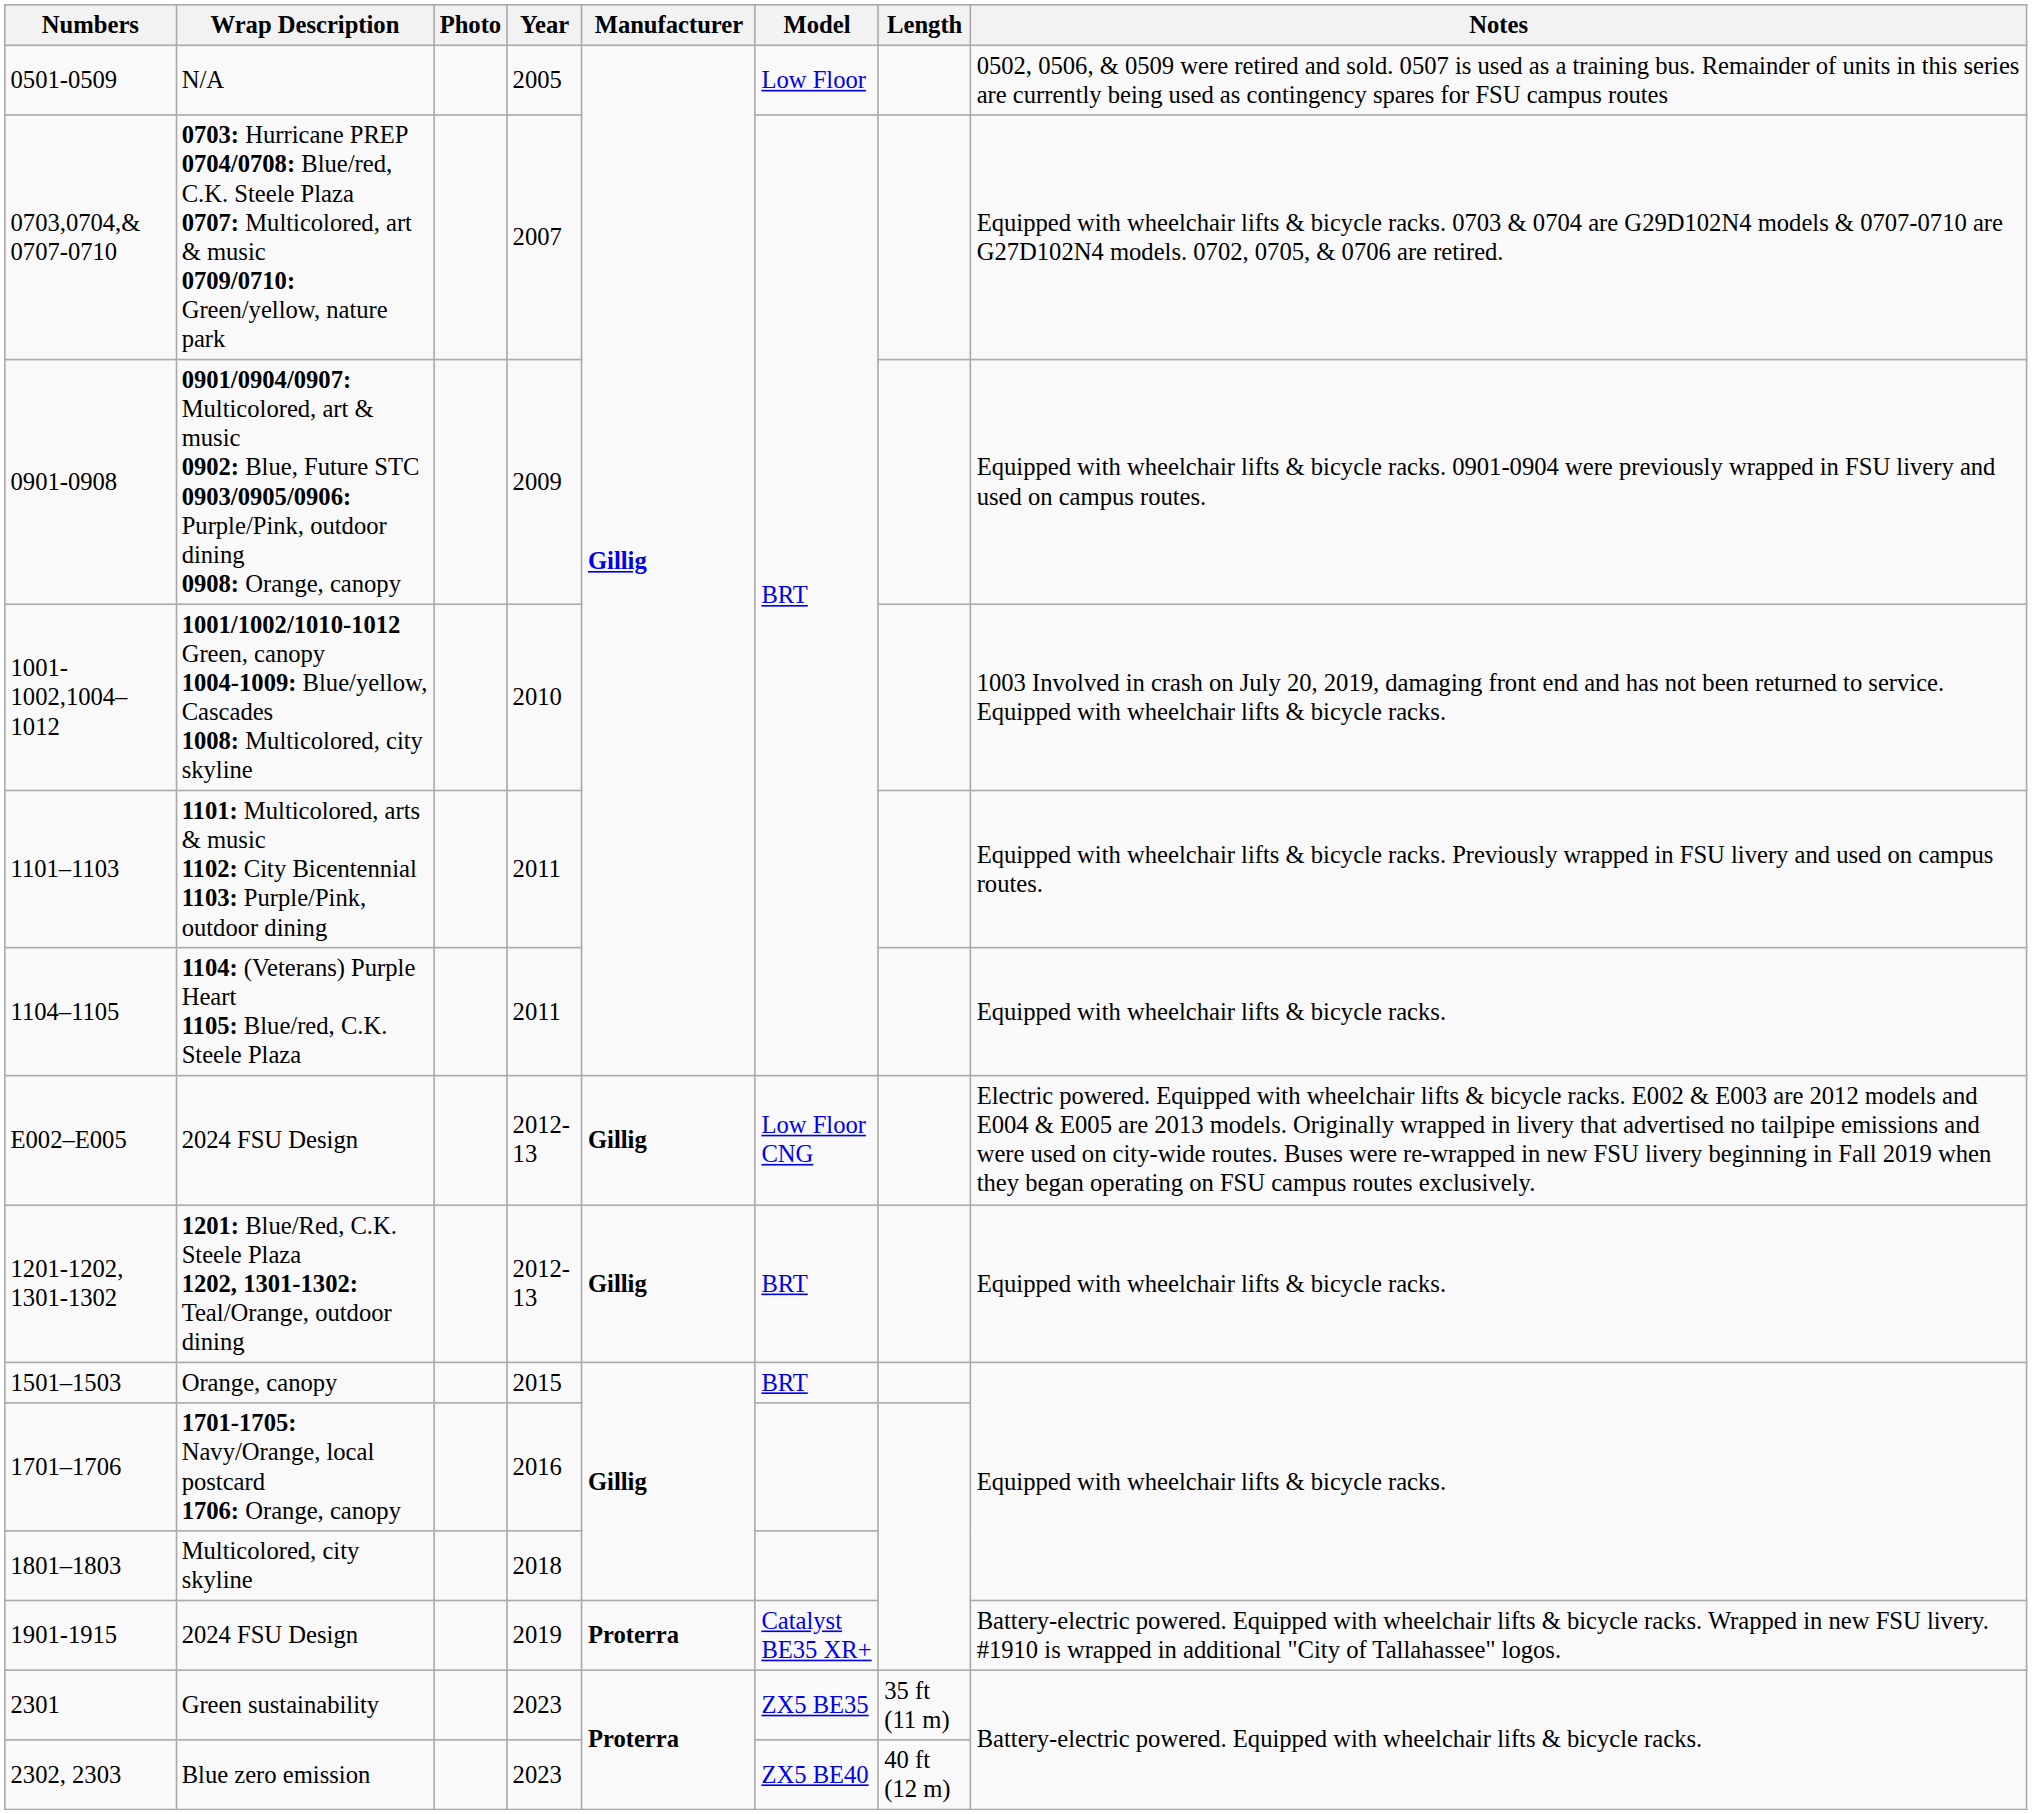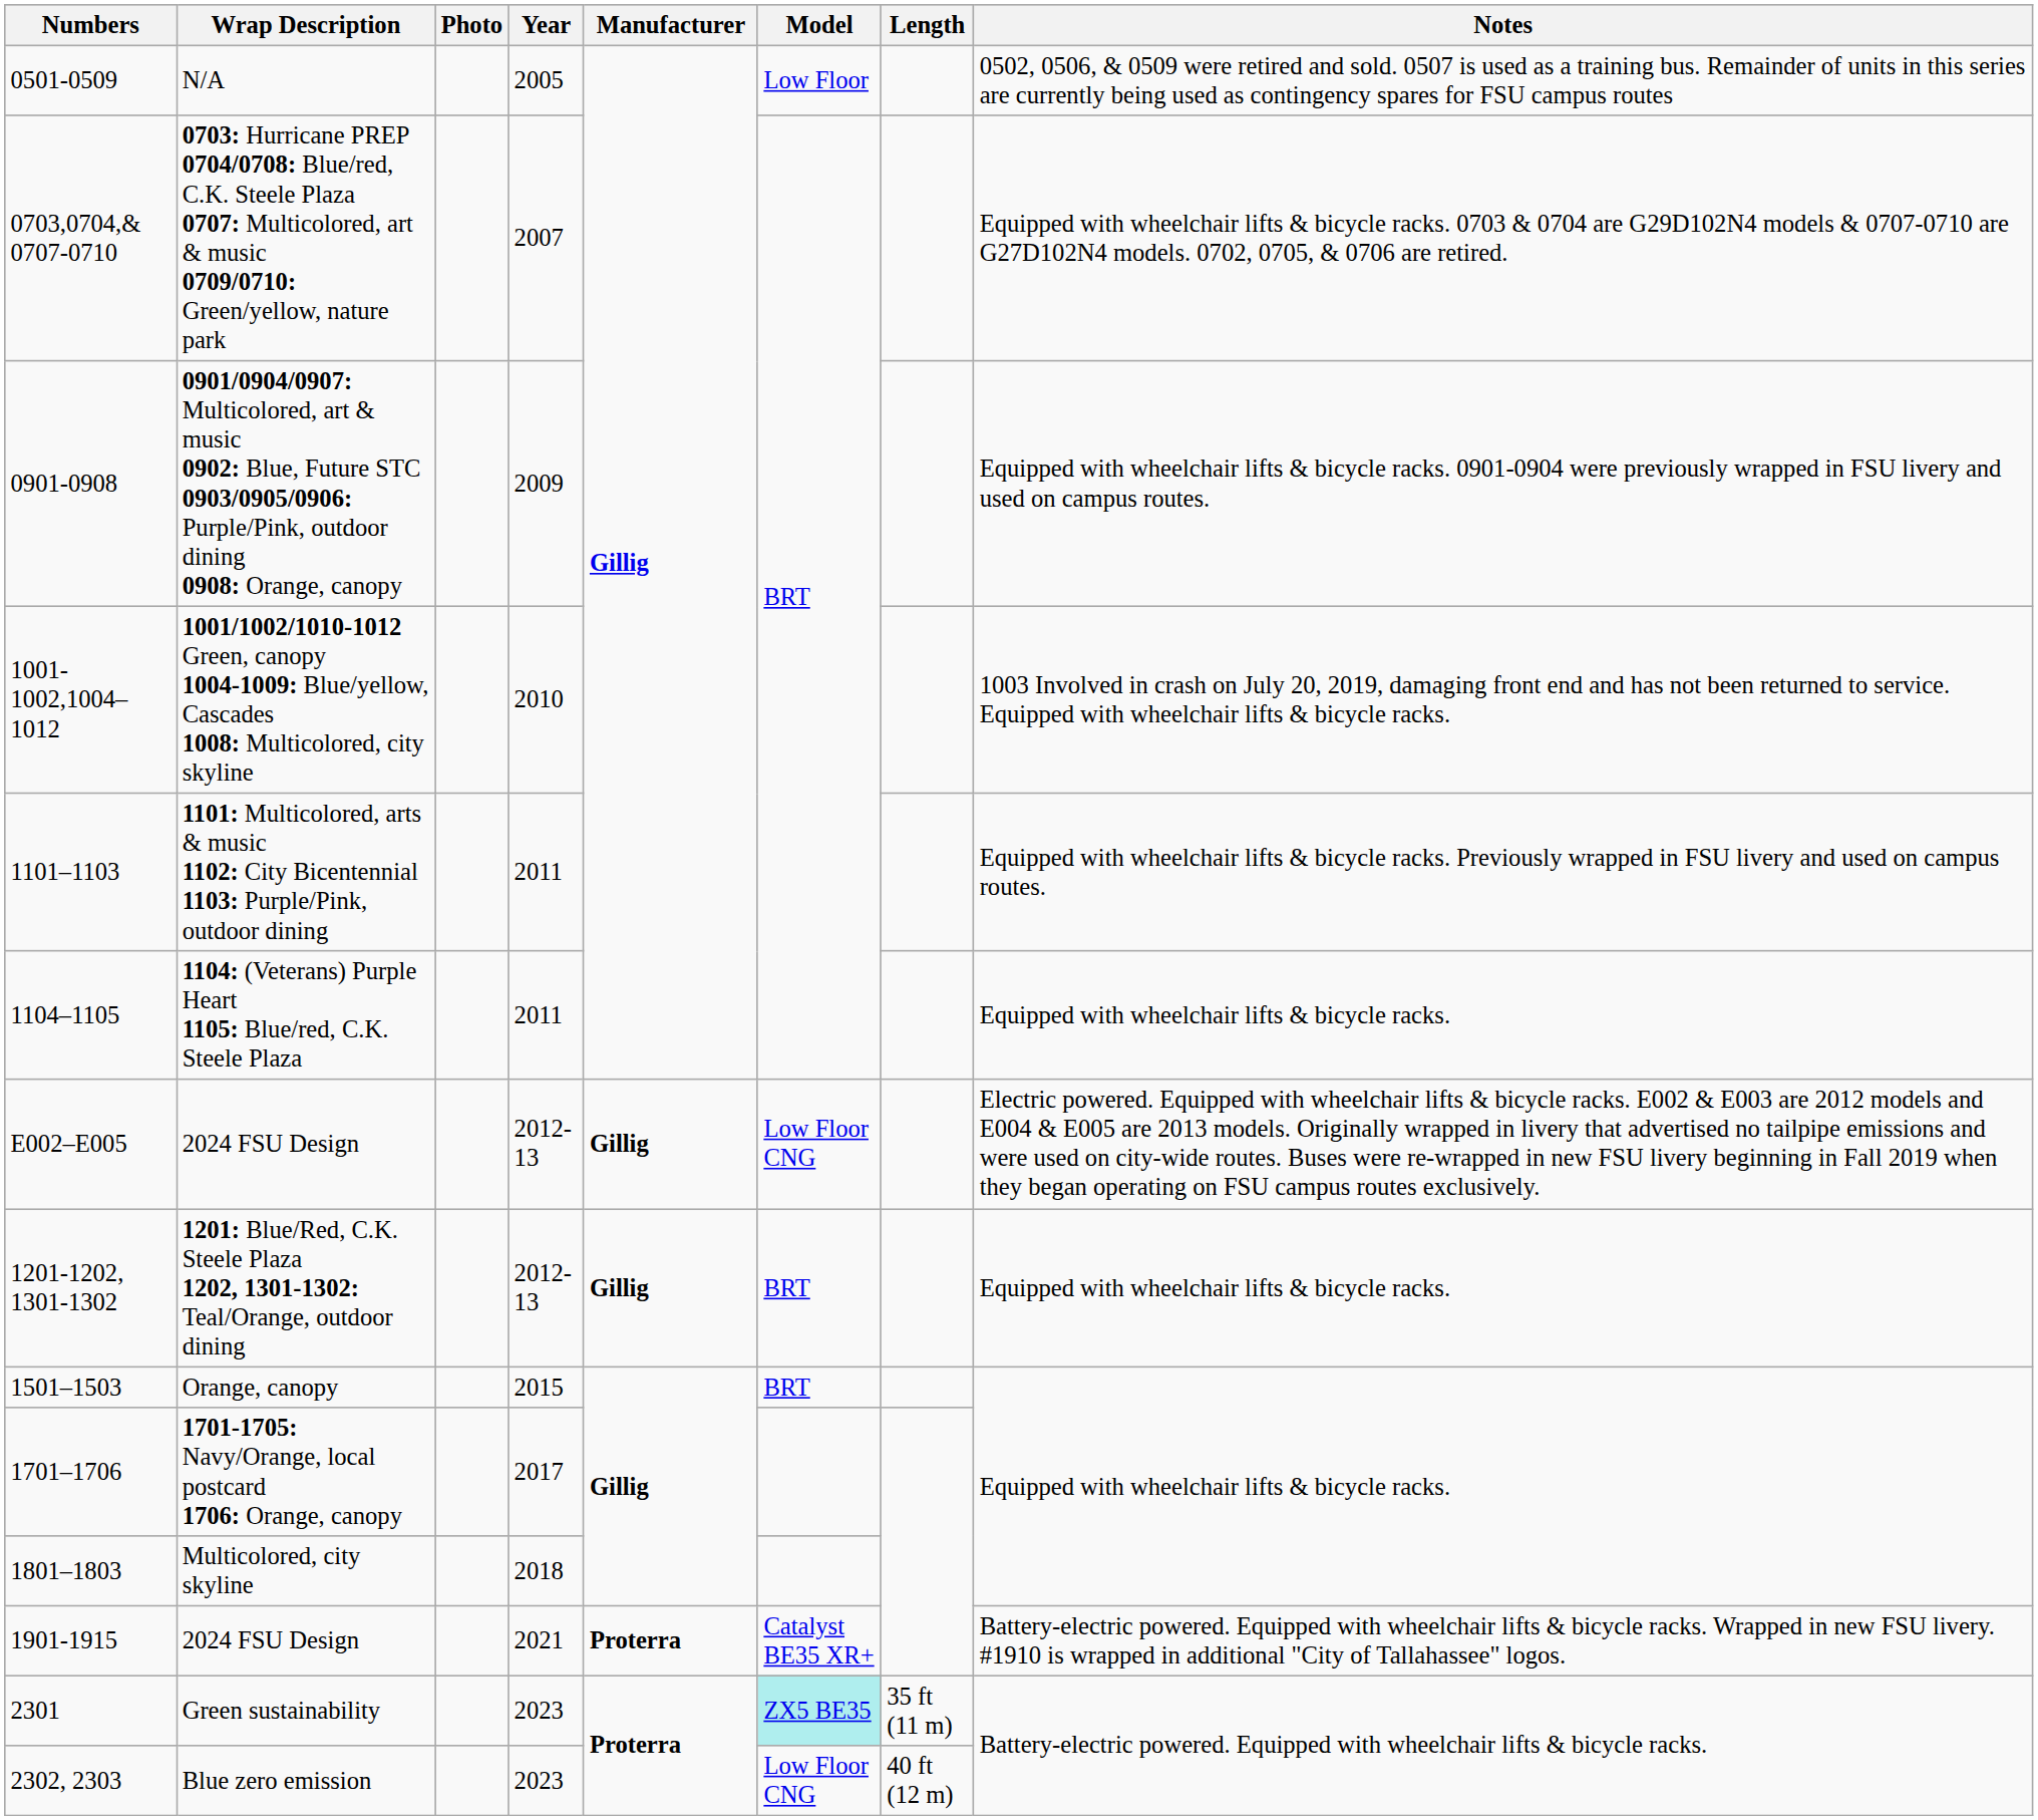1701-1705: Navy/Orange, local postcard 1706: Orange, canopy | Year: 2016 -> 2017
1901-1915 / 2024 FSU Design | Year: 2019 -> 2021
Green sustainability | Model: no background -> paleturquoise background
Blue zero emission | Model: ZX5 BE40 -> Low Floor CNG
